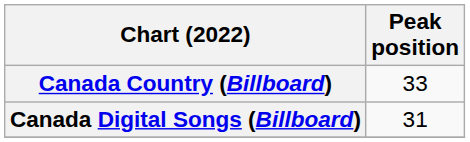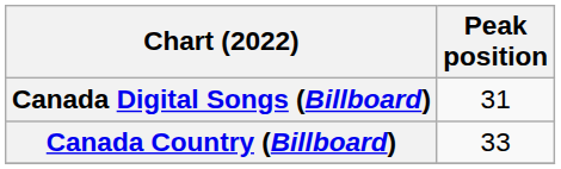rows swapped: Canada Country (Billboard) <-> Canada Digital Songs (Billboard)
